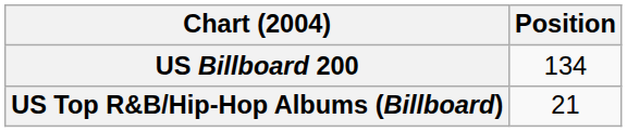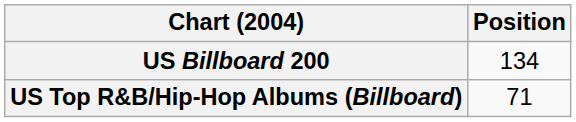US Top R&B/Hip-Hop Albums (Billboard) | Position: 21 -> 71
